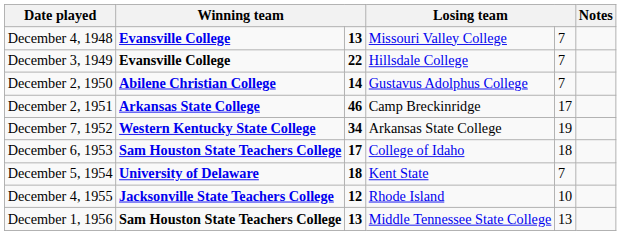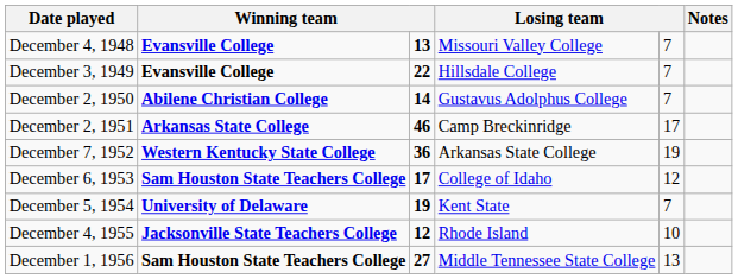December 7, 1952 | column 3: 34 -> 36
December 6, 1953 | column 5: 18 -> 12
December 5, 1954 | column 3: 18 -> 19
December 1, 1956 | column 3: 13 -> 27
